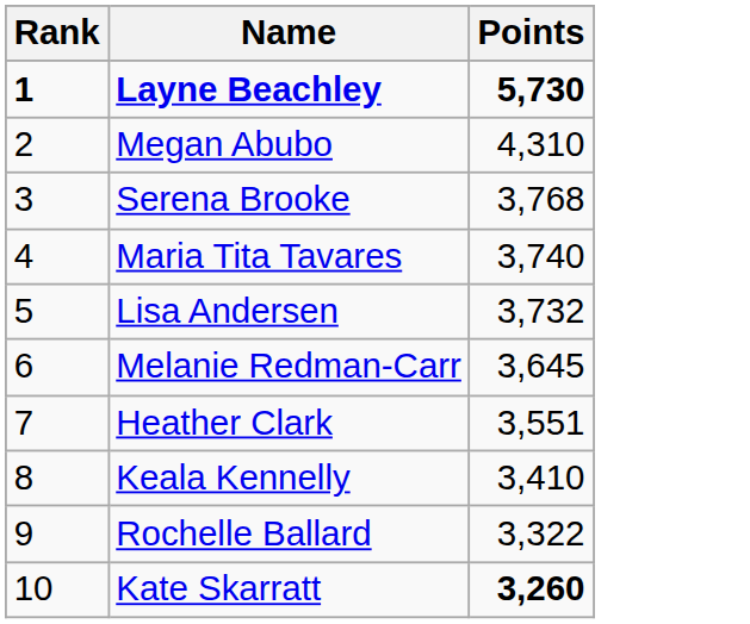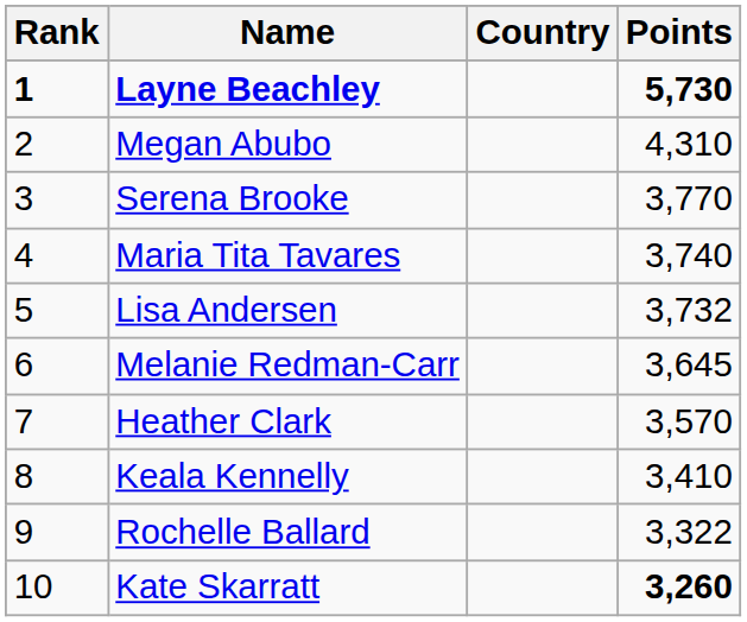+ column: Country
Serena Brooke | Points: 3,768 -> 3,770
Heather Clark | Points: 3,551 -> 3,570
